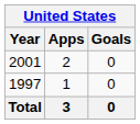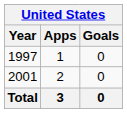rows swapped: 1997 <-> 2001
